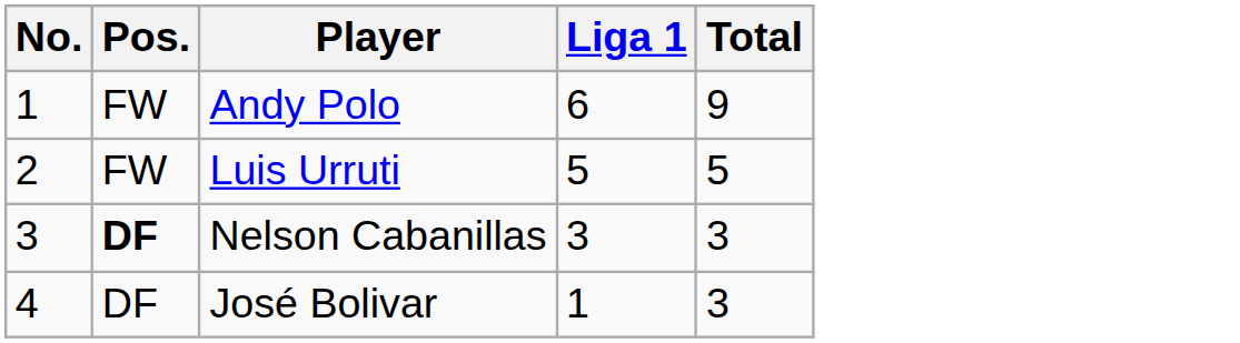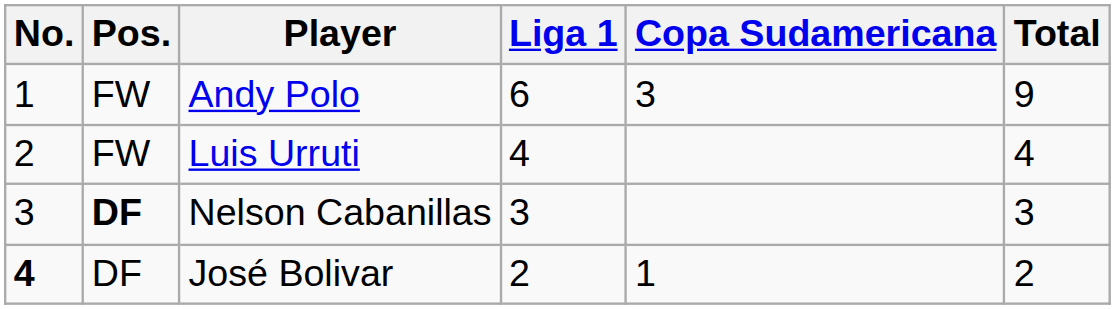+ column: Copa Sudamericana | 3 | 1
Luis Urruti | Liga 1: 5 -> 4
Luis Urruti | Total: 5 -> 4
José Bolivar | No.: normal -> bold
José Bolivar | Liga 1: 1 -> 2
José Bolivar | Total: 3 -> 2
